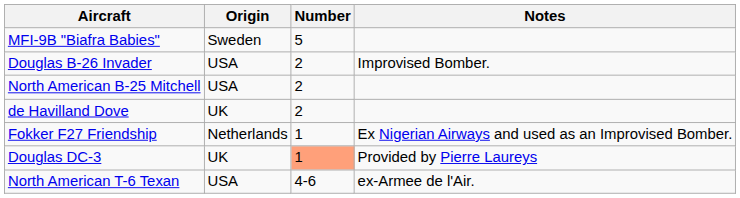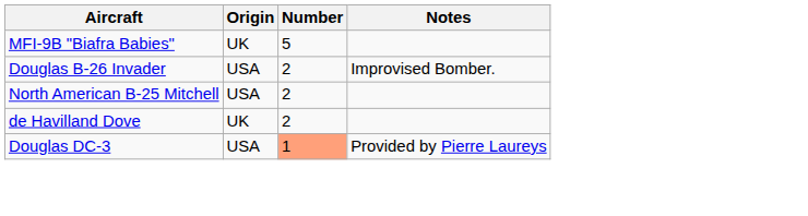MFI-9B "Biafra Babies" | Origin: Sweden -> UK
- row: Fokker F27 Friendship | Netherlands | 1 | Ex Nigerian Airways and used as an Improvised Bomber.
Douglas DC-3 | Origin: UK -> USA
- row: North American T-6 Texan | USA | 4-6 | ex-Armee de l'Air.
